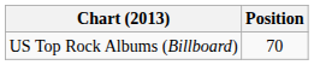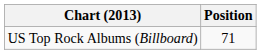US Top Rock Albums (Billboard) | Position: 70 -> 71
